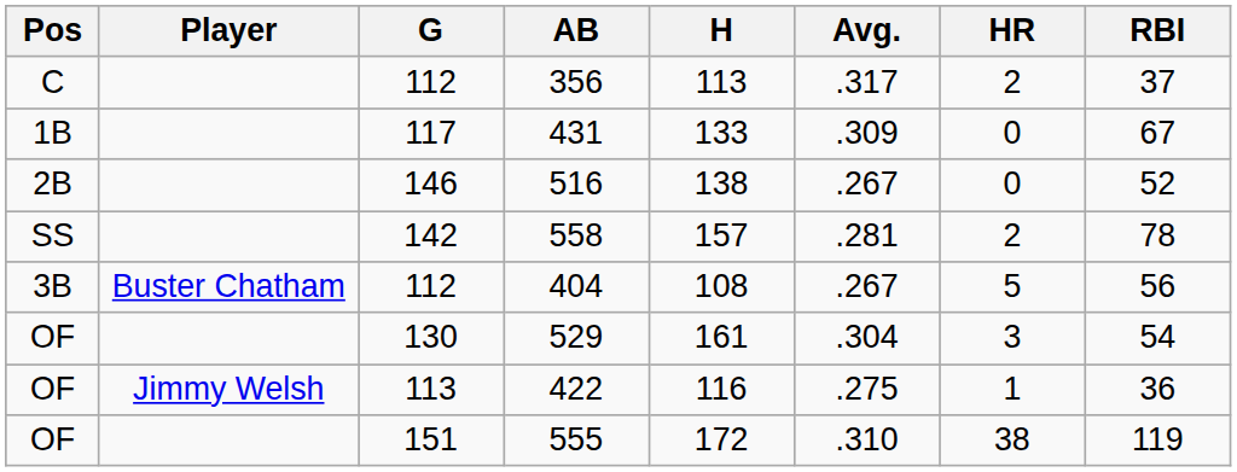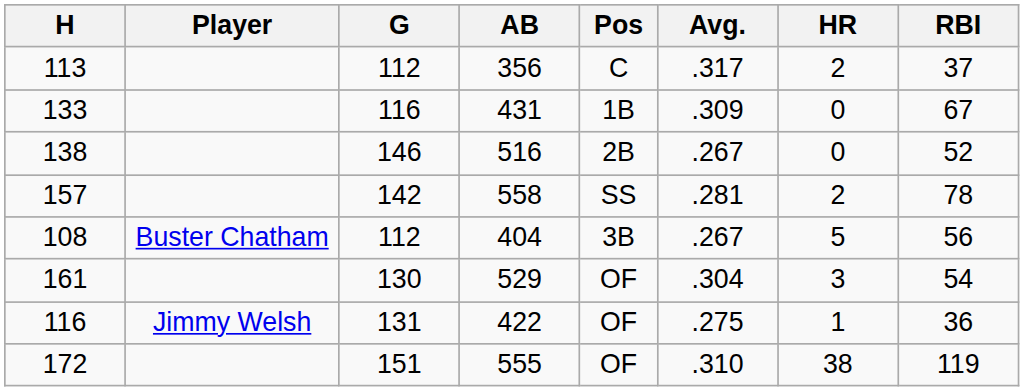columns swapped: Pos <-> H
431 | G: 117 -> 116
422 | G: 113 -> 131
